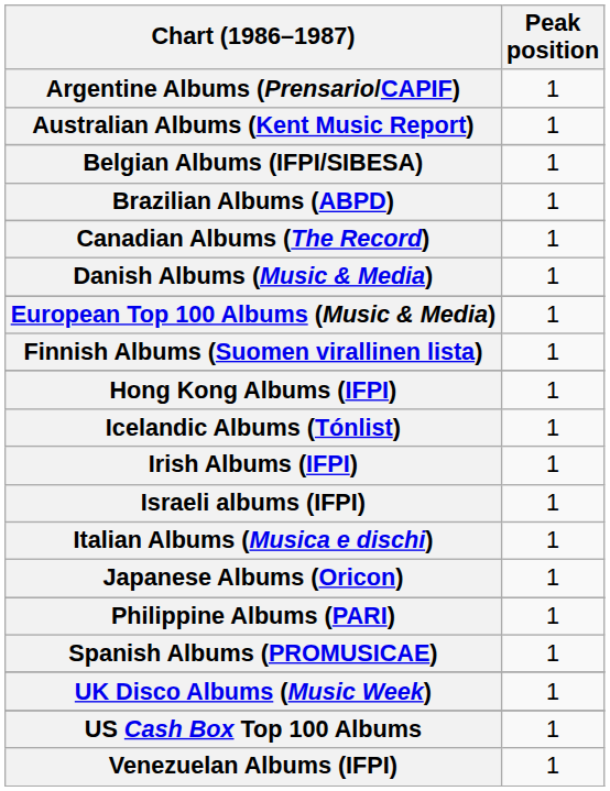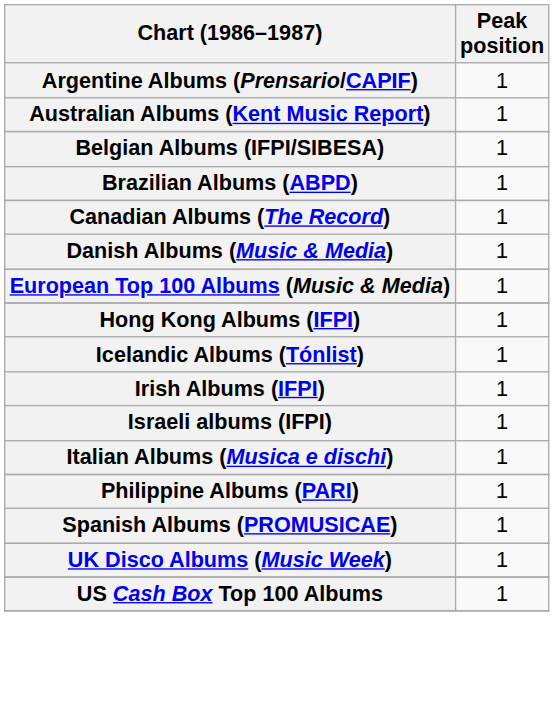- row: Finnish Albums (Suomen virallinen lista) | 1
- row: Japanese Albums (Oricon) | 1
- row: Venezuelan Albums (IFPI) | 1
